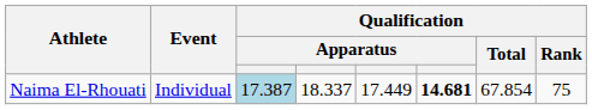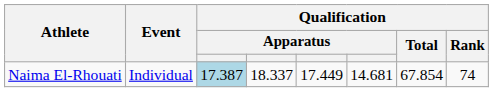Naima El-Rhouati | column 6: bold -> normal
Naima El-Rhouati | Qualification / Rank: 75 -> 74
